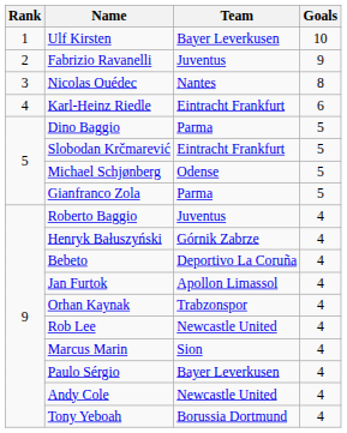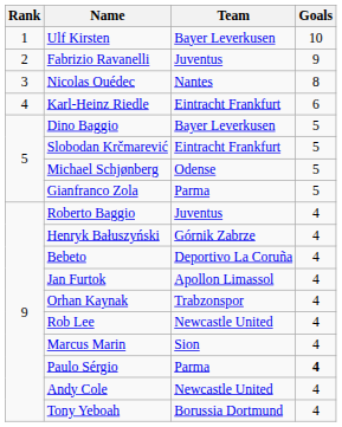Dino Baggio | Team: Parma -> Bayer Leverkusen
Paulo Sérgio | Team: Bayer Leverkusen -> Parma
Paulo Sérgio | Goals: normal -> bold
